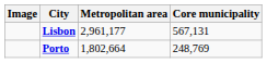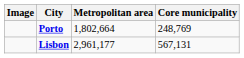rows swapped: Lisbon <-> Porto
